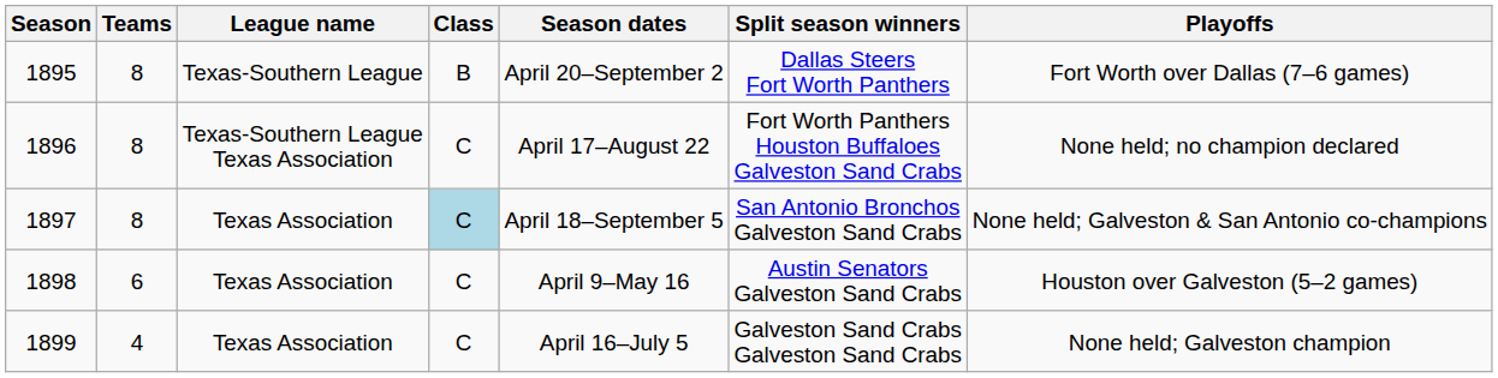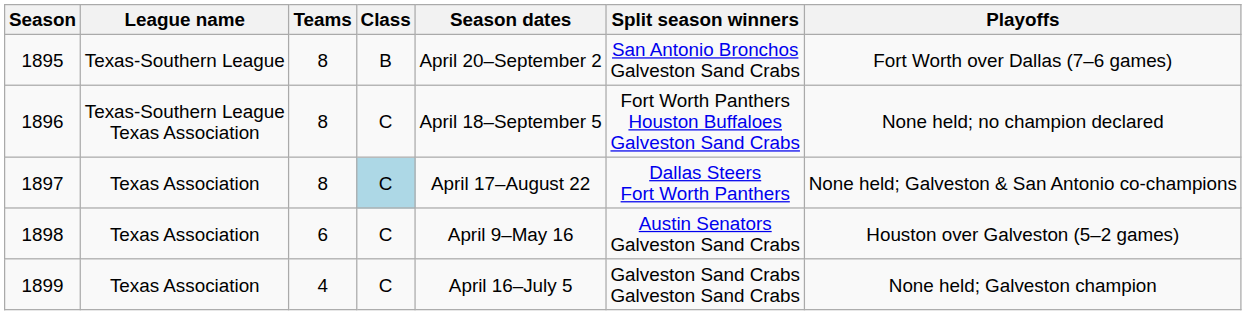columns swapped: League name <-> Teams
1895 | Split season winners: Dallas Steers Fort Worth Panthers -> San Antonio Bronchos Galveston Sand Crabs
1896 | Season dates: April 17–August 22 -> April 18–September 5
1897 | Season dates: April 18–September 5 -> April 17–August 22
1897 | Split season winners: San Antonio Bronchos Galveston Sand Crabs -> Dallas Steers Fort Worth Panthers
